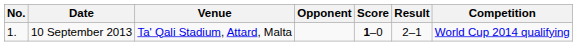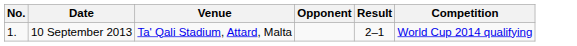- column: Score | 1–0
